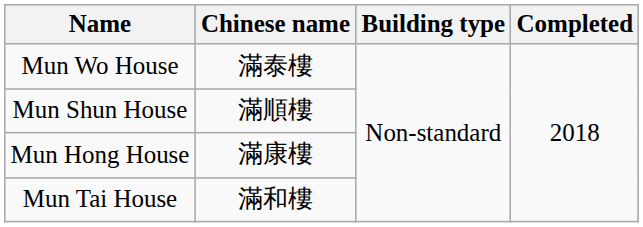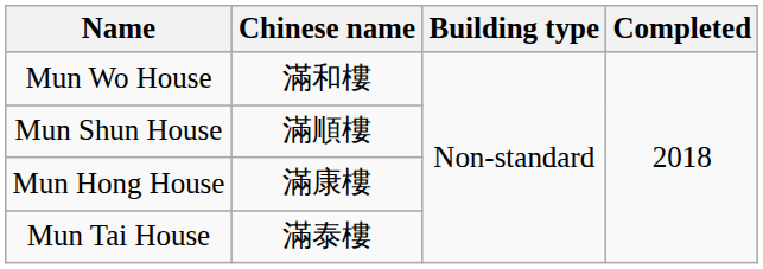Mun Wo House | Chinese name: 滿泰樓 -> 滿和樓
Mun Tai House | Chinese name: 滿和樓 -> 滿泰樓
